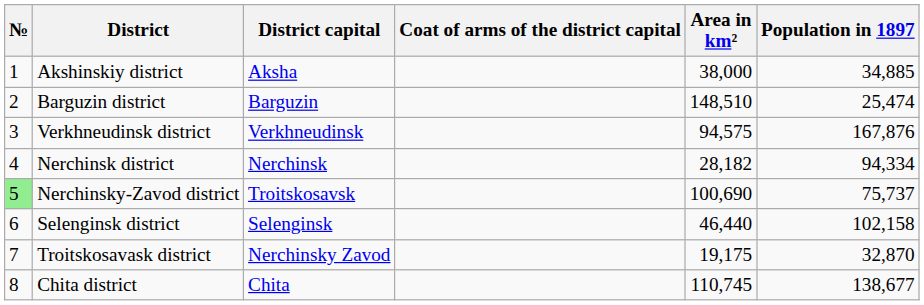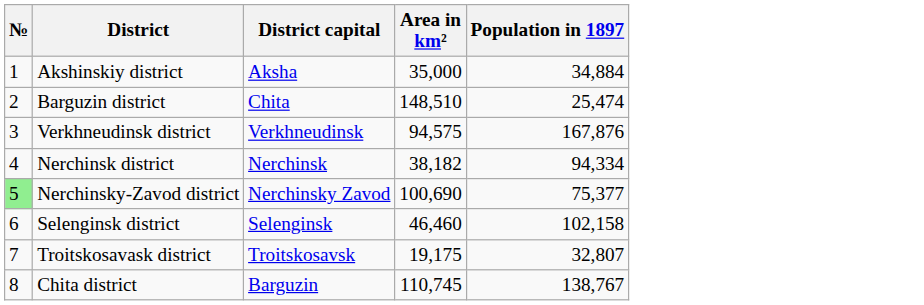- column: Coat of arms of the district capital
Akshinskiy district | Area in km²: 38,000 -> 35,000
Akshinskiy district | Population in 1897: 34,885 -> 34,884
Barguzin district | District capital: Barguzin -> Chita
Nerchinsk district | Area in km²: 28,182 -> 38,182
Nerchinsky-Zavod district | District capital: Troitskosavsk -> Nerchinsky Zavod
Nerchinsky-Zavod district | Population in 1897: 75,737 -> 75,377
Selenginsk district | Area in km²: 46,440 -> 46,460
Troitskosavask district | District capital: Nerchinsky Zavod -> Troitskosavsk
Troitskosavask district | Population in 1897: 32,870 -> 32,807
Chita district | District capital: Chita -> Barguzin
Chita district | Population in 1897: 138,677 -> 138,767
